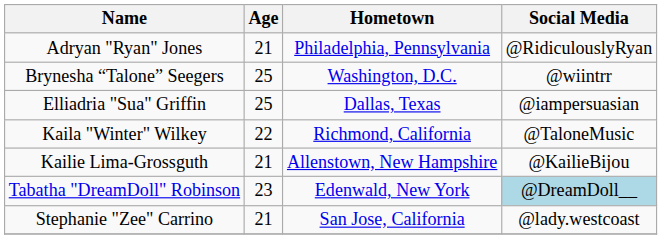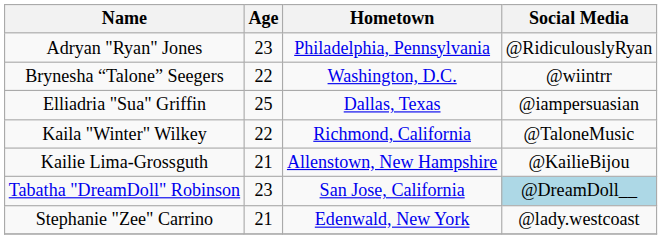Adryan "Ryan" Jones | Age: 21 -> 23
Brynesha “Talone” Seegers | Age: 25 -> 22
Tabatha "DreamDoll" Robinson | Hometown: Edenwald, New York -> San Jose, California
Stephanie "Zee" Carrino | Hometown: San Jose, California -> Edenwald, New York
